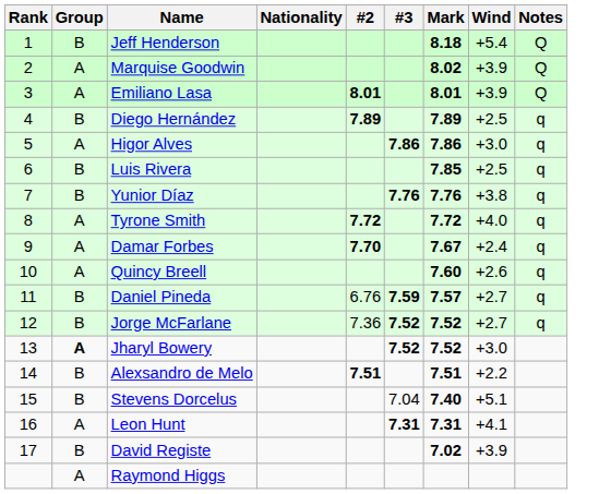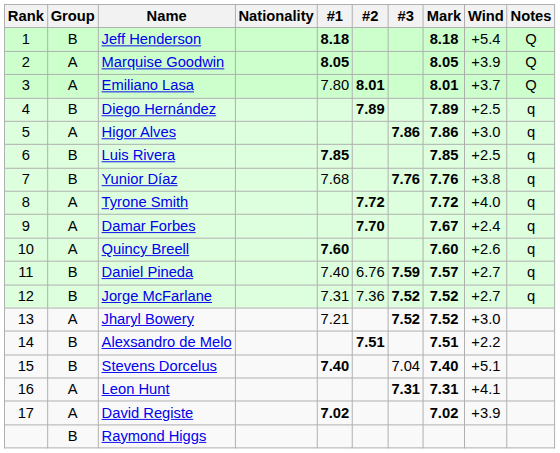+ column: #1 | 8.18 | 8.05 | 7.80 | 7.85 | 7.68 | 7.60 | 7.40 | 7.31 | 7.21 | 7.40 | 7.02
Marquise Goodwin | Mark: 8.02 -> 8.05
Emiliano Lasa | Wind: +3.9 -> +3.7
Jharyl Bowery | Group: bold -> normal
David Registe | Group: B -> A
Raymond Higgs | Group: A -> B
